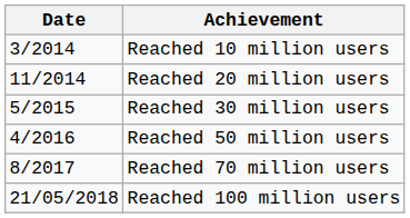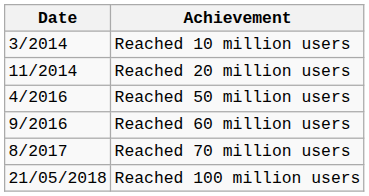- row: 5/2015 | Reached 30 million users
+ row: 9/2016 | Reached 60 million users
